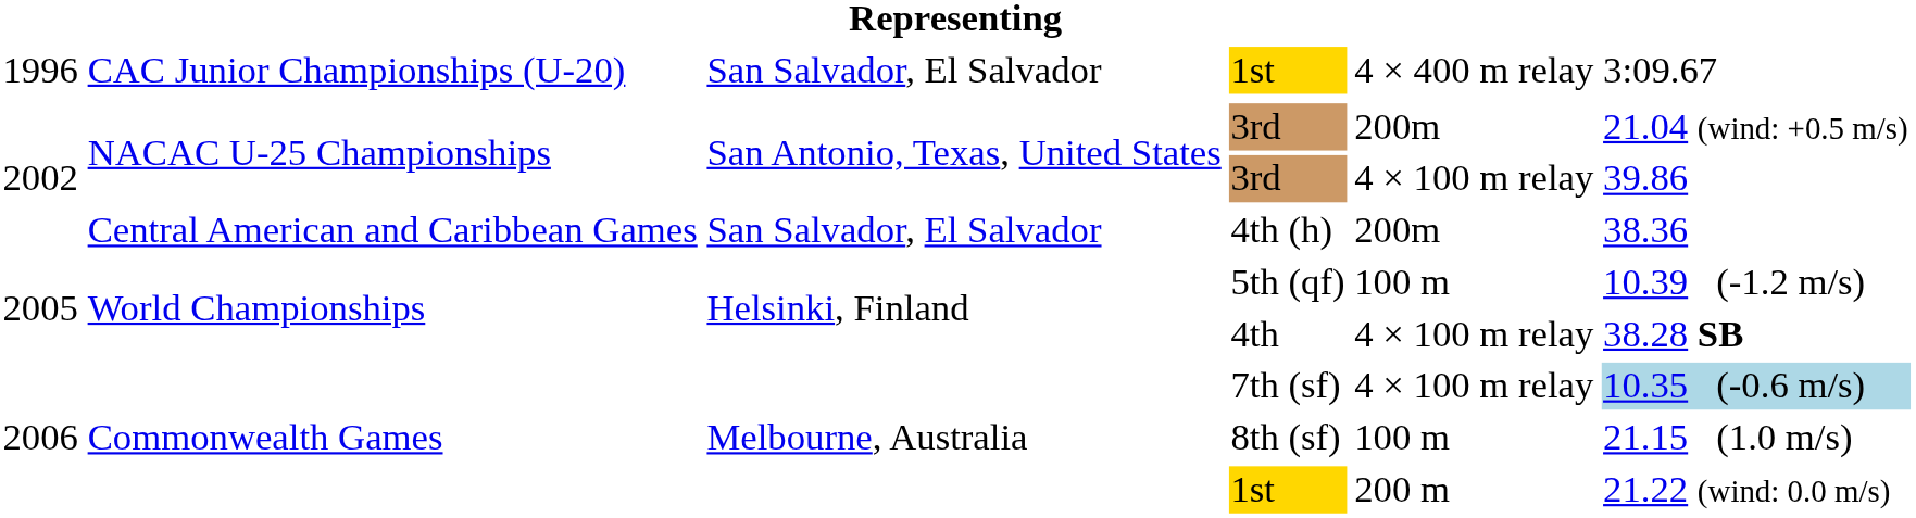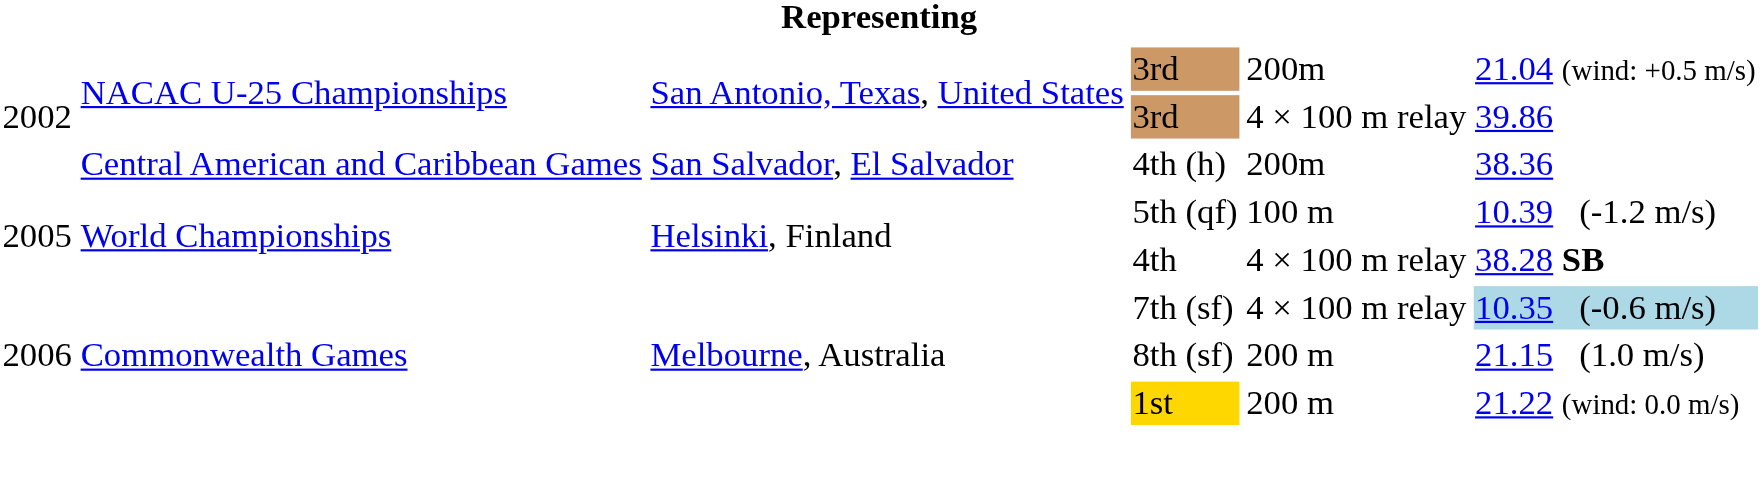- row: 1996 | CAC Junior Championships (U-20) | San Salvador, El Salvador | 1st | 4 × 400 m relay | 3:09.67
8th (sf) | column 5: 100 m -> 200 m
